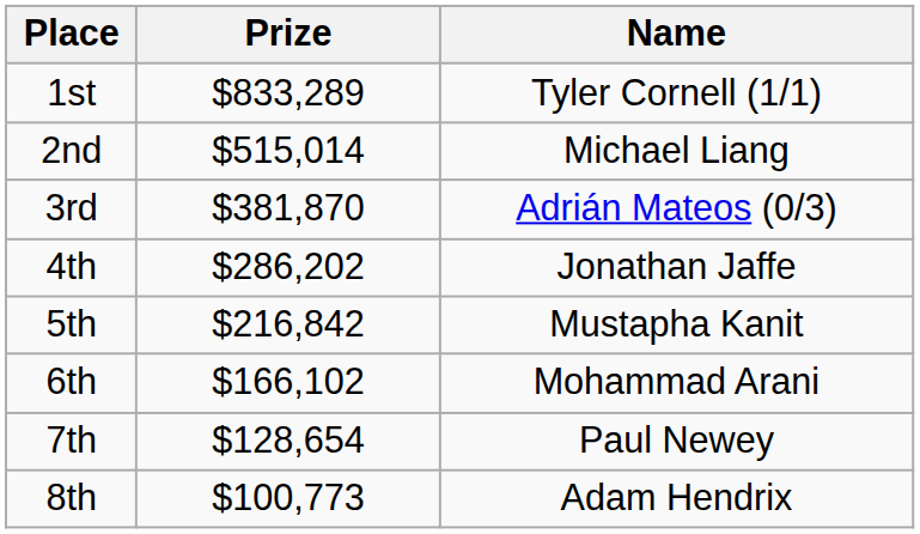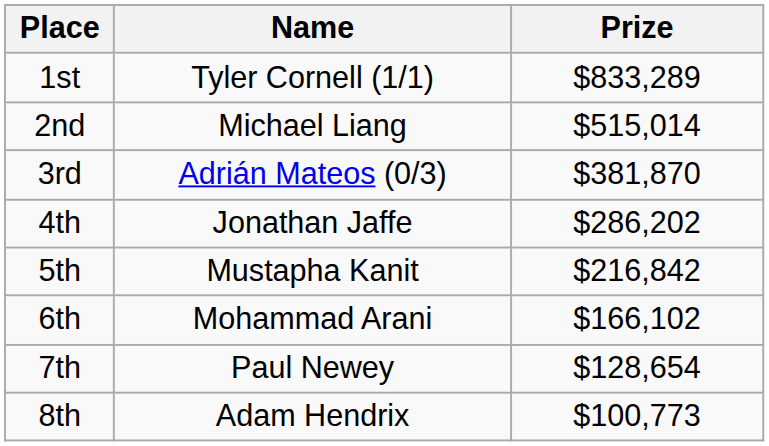columns swapped: Name <-> Prize
